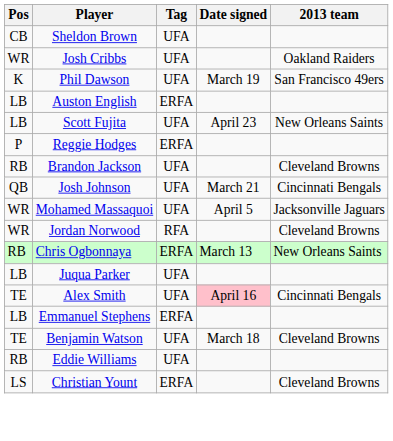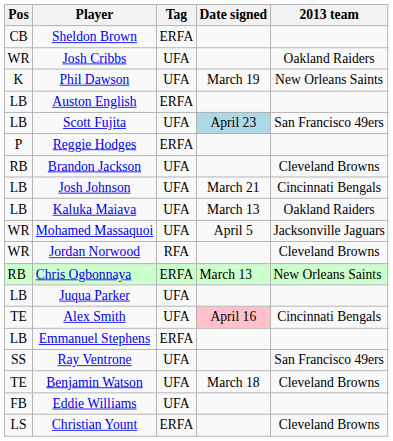Sheldon Brown | Tag: UFA -> ERFA
Phil Dawson | 2013 team: San Francisco 49ers -> New Orleans Saints
Scott Fujita | Date signed: no background -> lightblue background
Scott Fujita | 2013 team: New Orleans Saints -> San Francisco 49ers
Josh Johnson | Pos: QB -> LB
+ row: LB | Kaluka Maiava | UFA | March 13 | Oakland Raiders
+ row: SS | Ray Ventrone | UFA | San Francisco 49ers
Eddie Williams | Pos: RB -> FB
